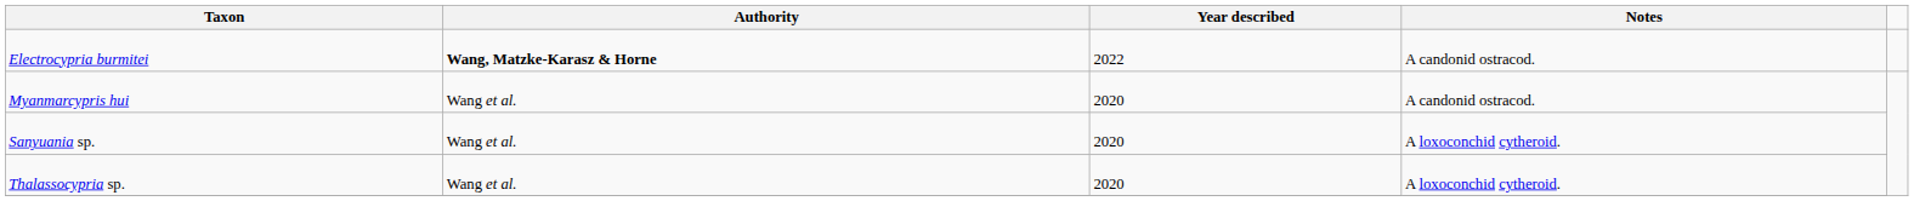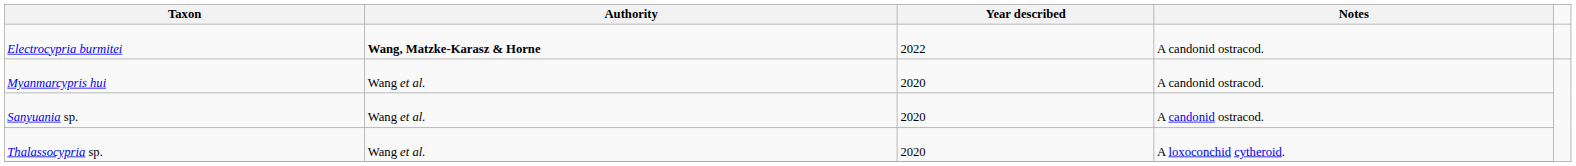Sanyuania sp. | Notes: A loxoconchid cytheroid. -> A candonid ostracod.
